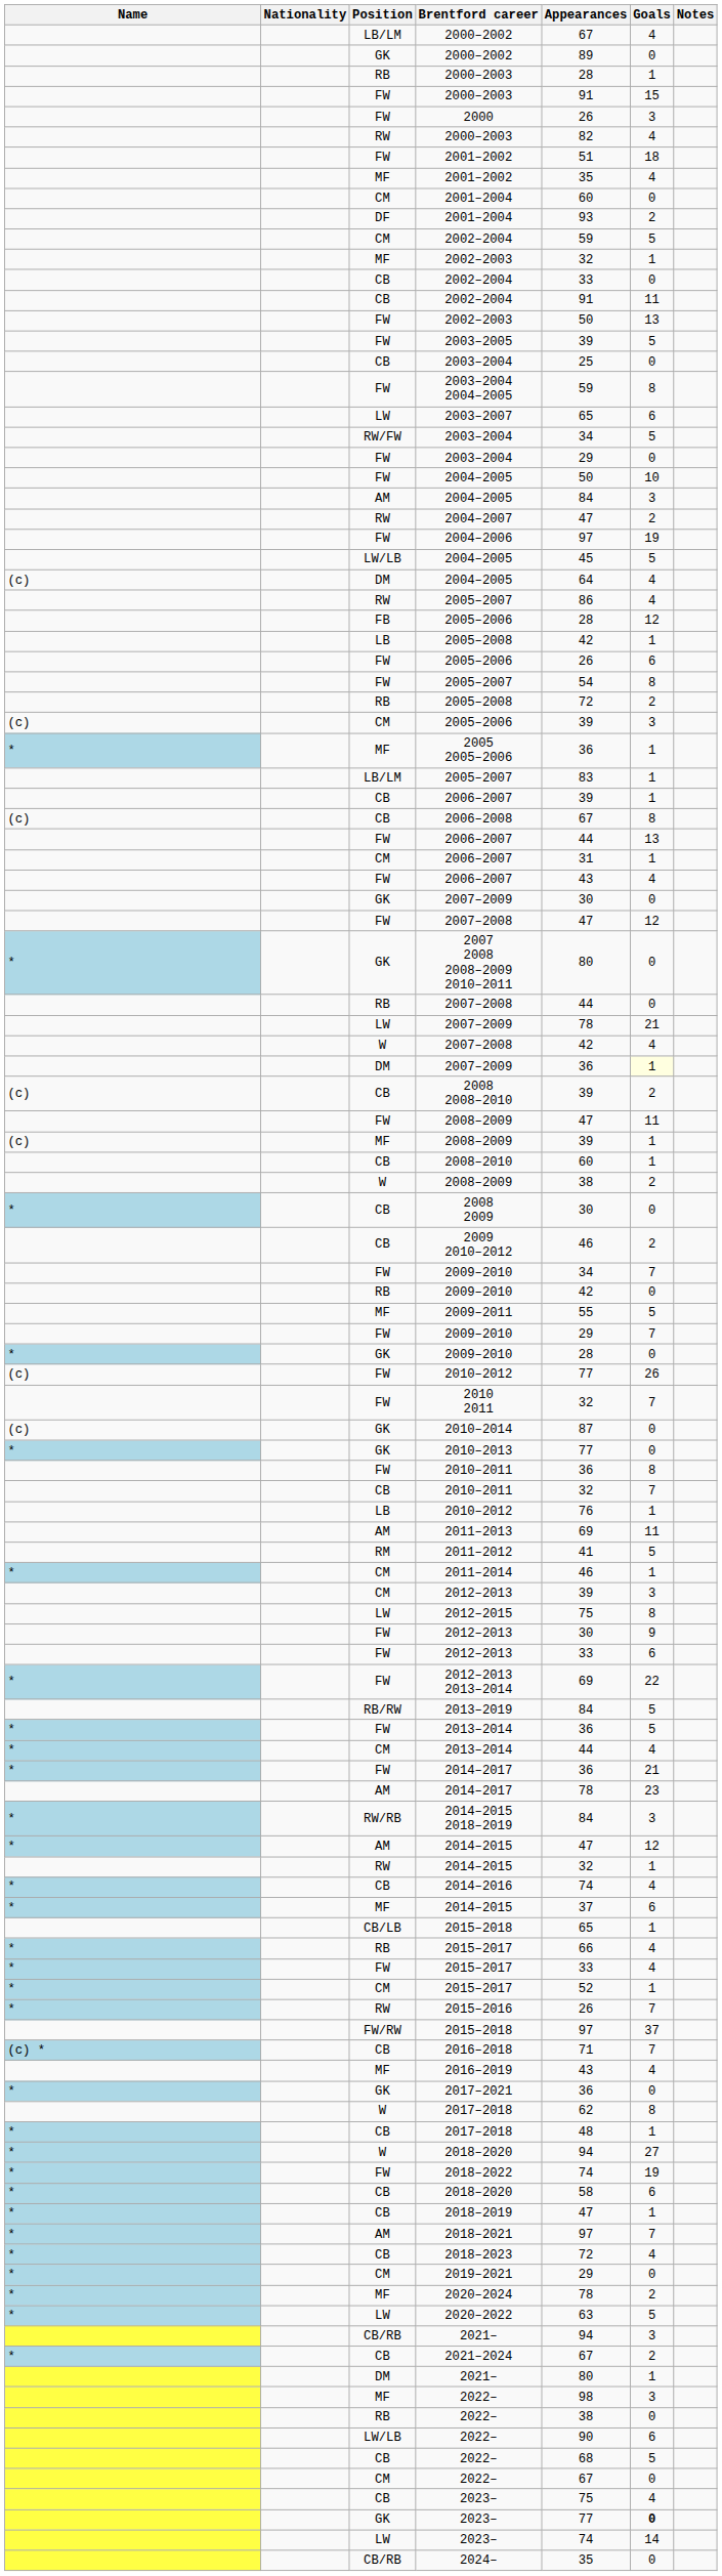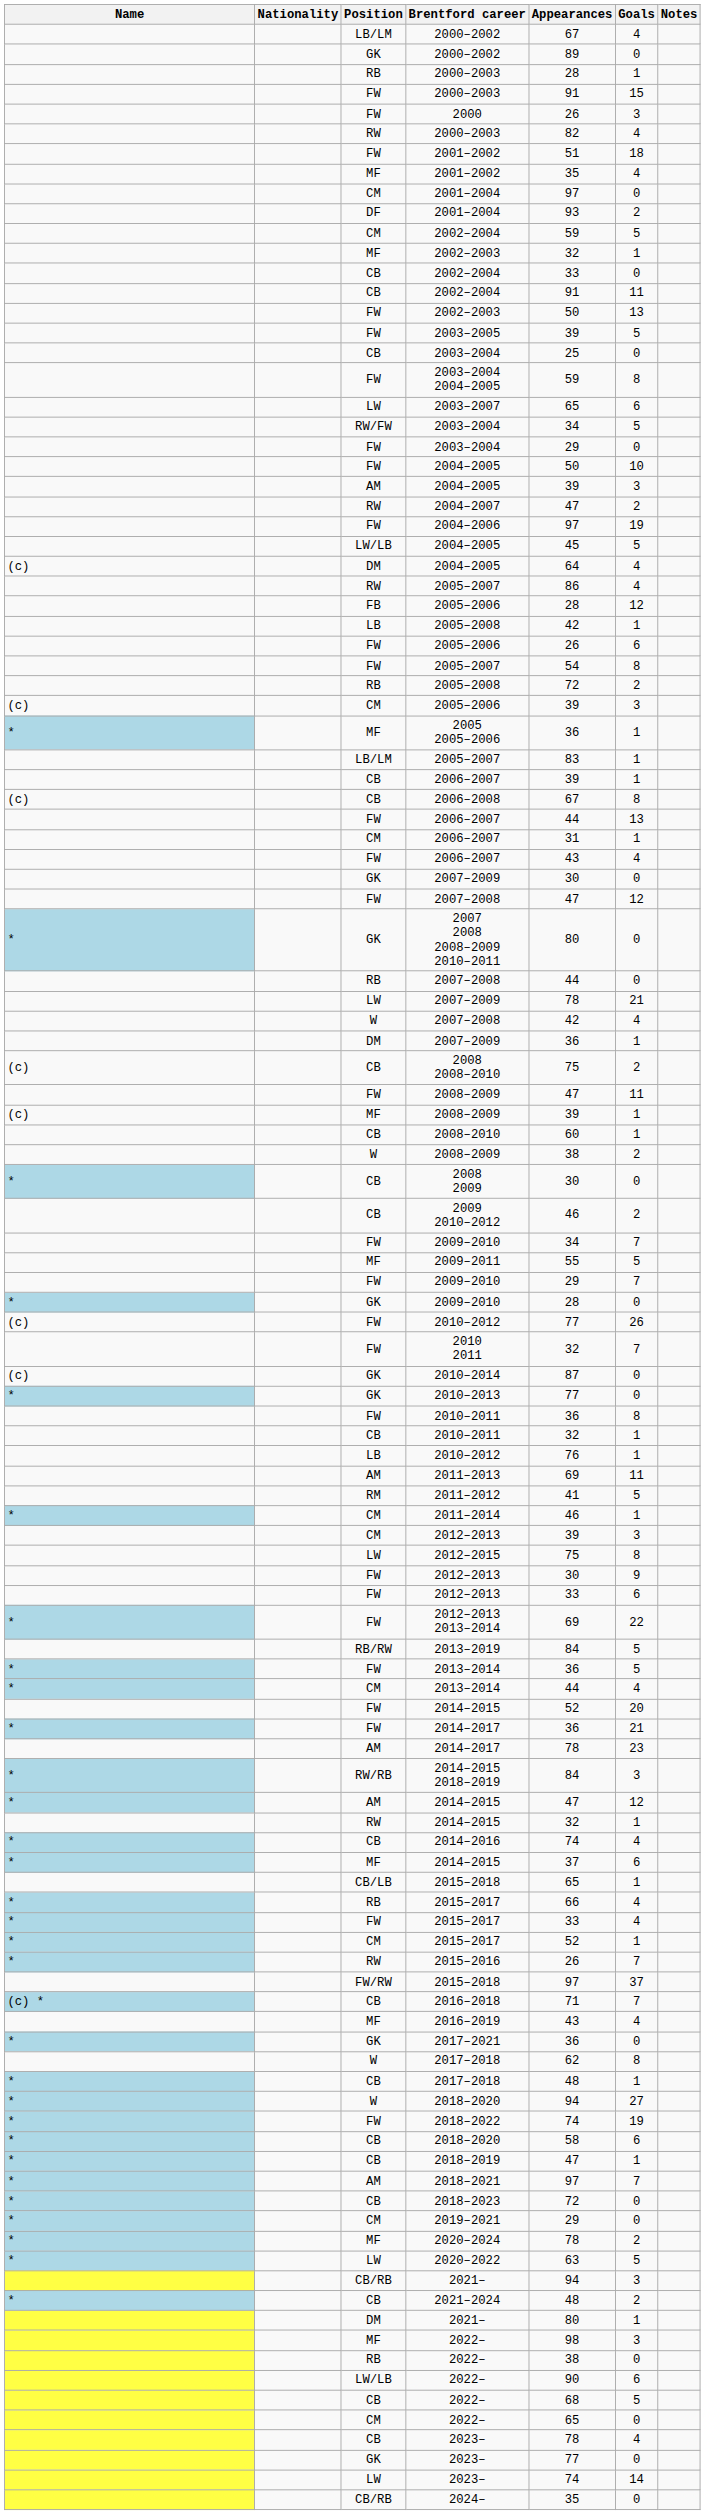CM / 2001–2004 | Appearances: 60 -> 97
AM / 2004–2005 | Appearances: 84 -> 39
DM / 2007–2009 | Goals: lightyellow background -> no background
2008 2008–2010 | Appearances: 39 -> 75
- row: RB | 2009–2010 | 42 | 0
CB / 2010–2011 | Goals: 7 -> 1
+ row: FW | 2014–2015 | 52 | 20
2018–2023 | Goals: 4 -> 0
2021–2024 | Appearances: 67 -> 48
CM / 2022– | Appearances: 67 -> 65
CB / 2023– | Appearances: 75 -> 78
GK / 2023– | Goals: bold -> normal
